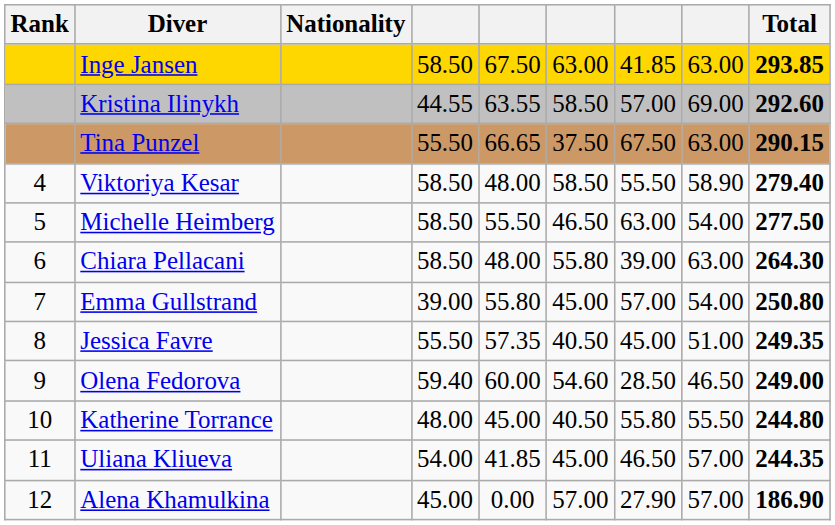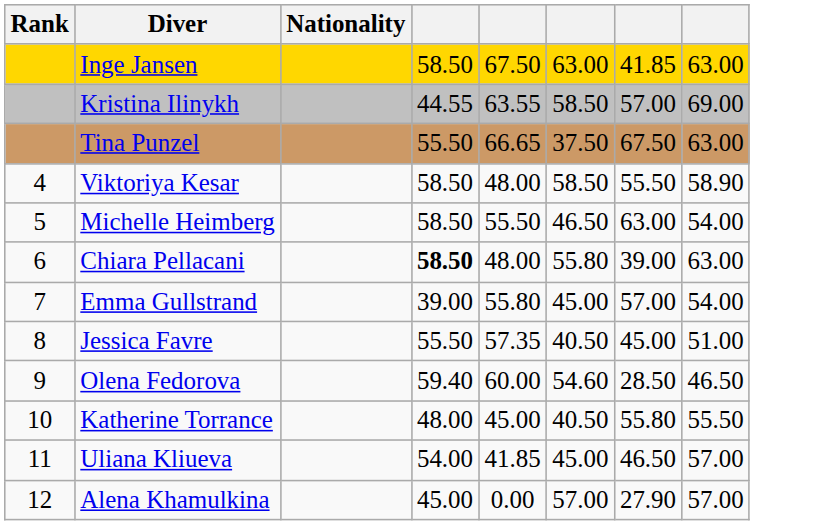- column: Total | 293.85 | 292.60 | 290.15 | 279.40 | 277.50 | 264.30 | 250.80 | 249.35 | 249.00 | 244.80 | 244.35 | 186.90
Chiara Pellacani | column 4: normal -> bold
